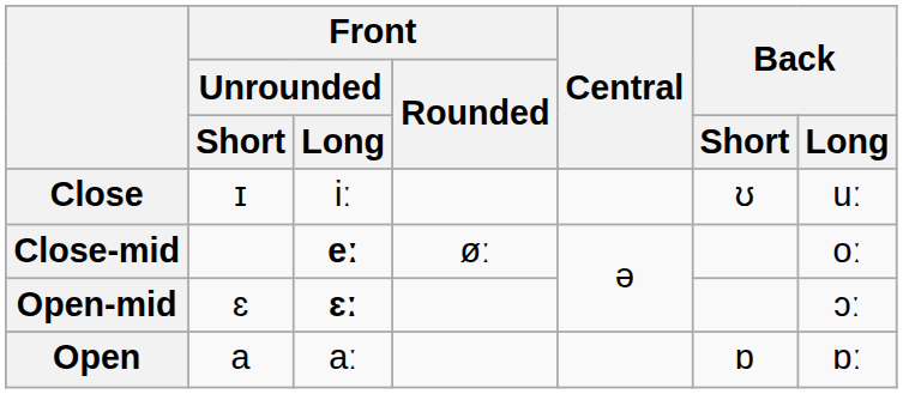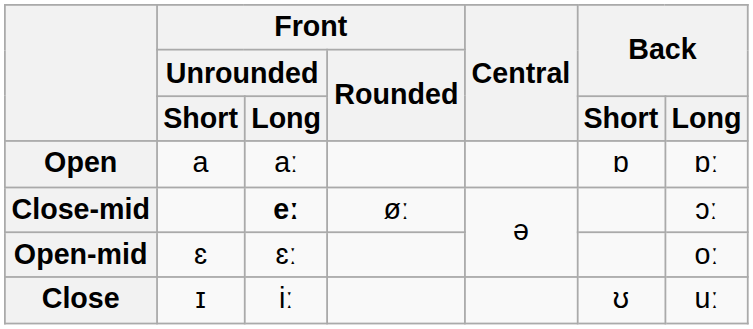rows swapped: Close <-> Open
Close-mid | Back / Long: oː -> ɔː
Open-mid | Front / Unrounded / Long: bold -> normal
Open-mid | Back / Long: ɔː -> oː
